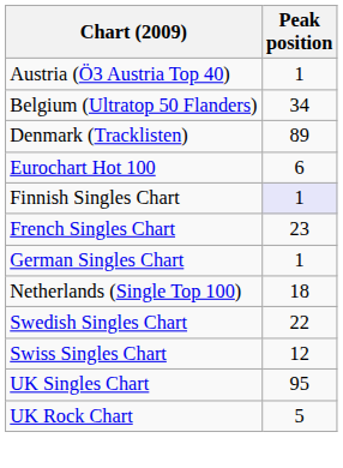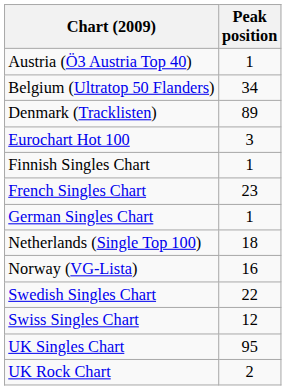Eurochart Hot 100 | Peak position: 6 -> 3
Finnish Singles Chart | Peak position: lavender background -> no background
+ row: Norway (VG-Lista) | 16
UK Rock Chart | Peak position: 5 -> 2
